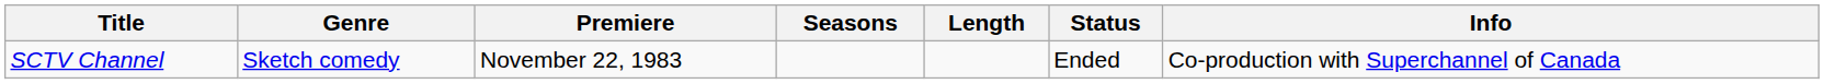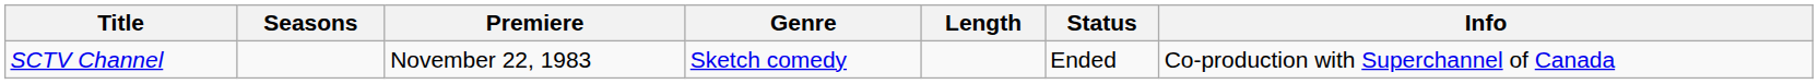columns swapped: Genre <-> Seasons
